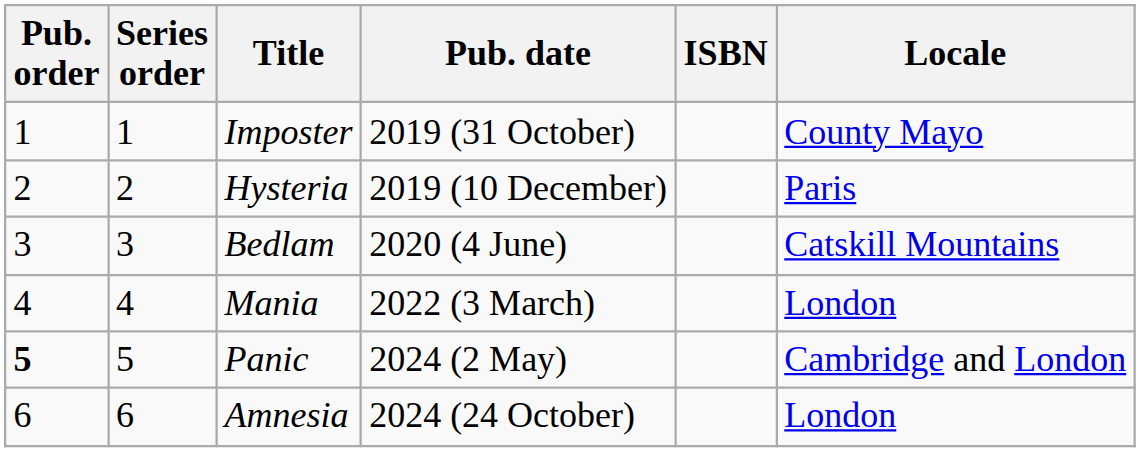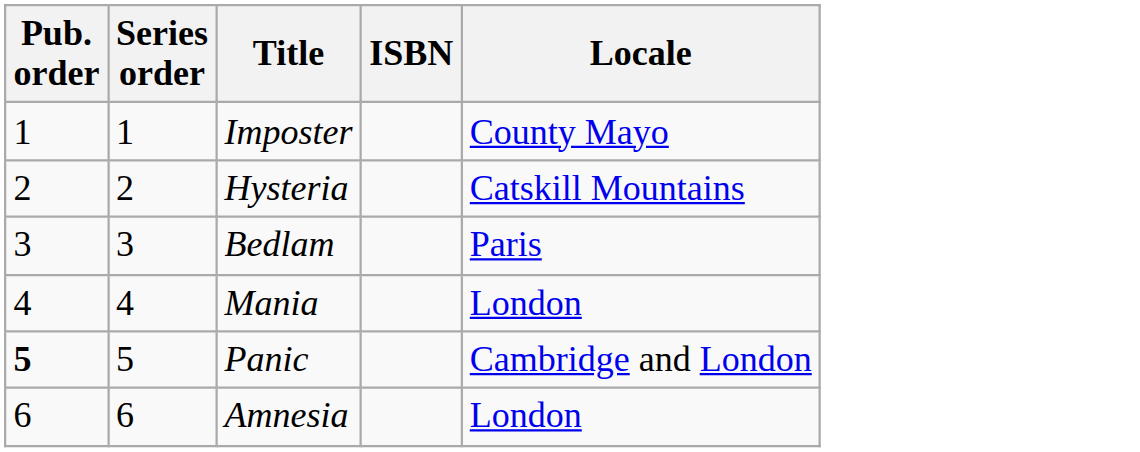- column: Pub. date | 2019 (31 October) | 2019 (10 December) | 2020 (4 June) | 2022 (3 March) | 2024 (2 May) | 2024 (24 October)
Hysteria | Locale: Paris -> Catskill Mountains
Bedlam | Locale: Catskill Mountains -> Paris
